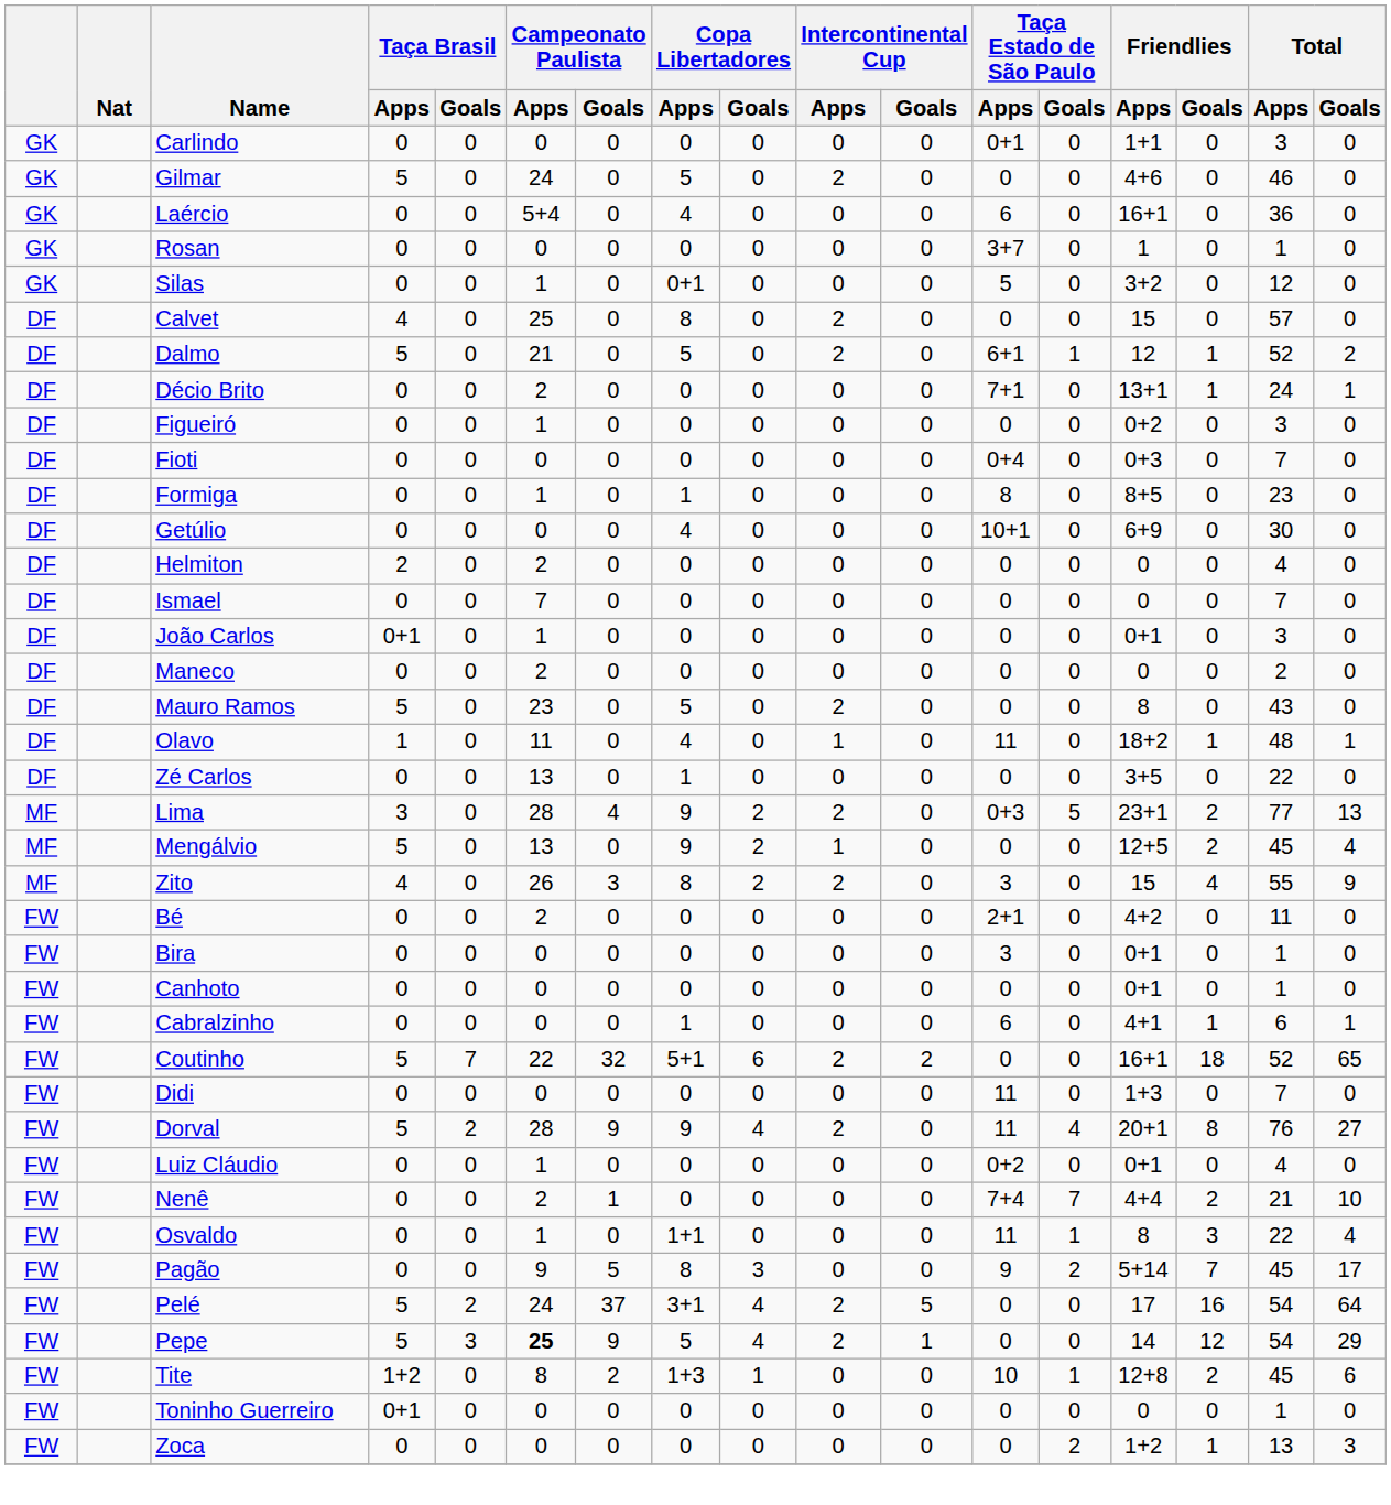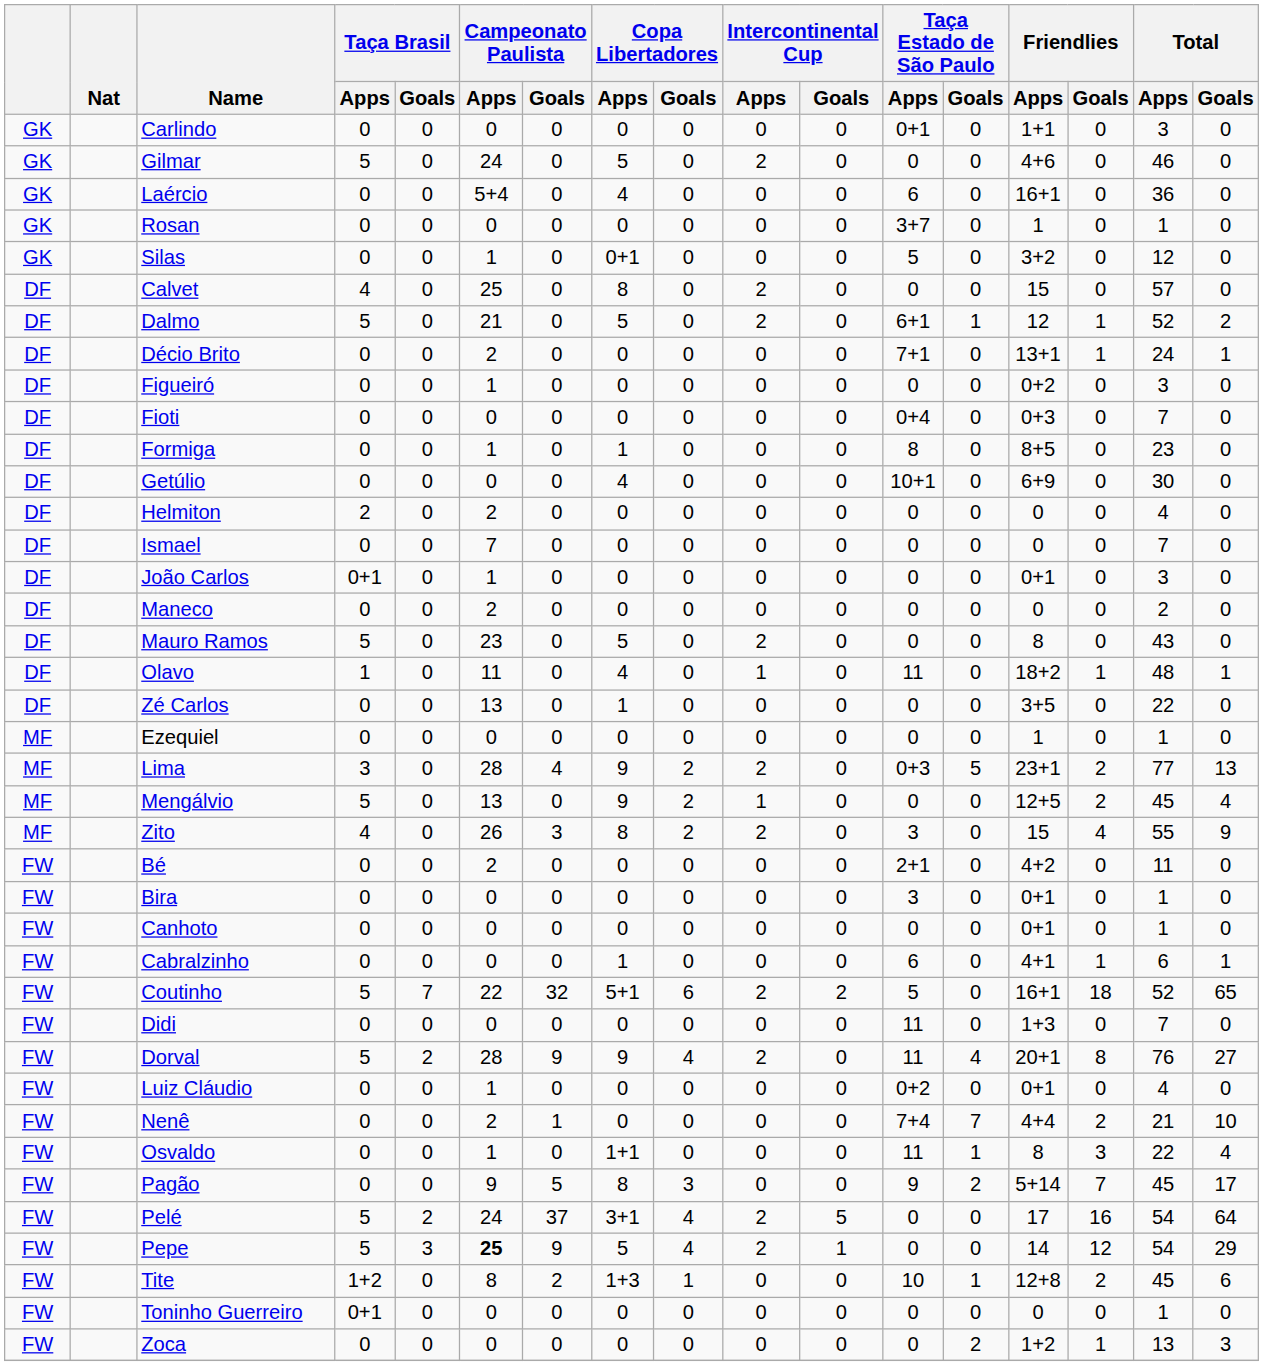+ row: MF | Ezequiel | 0 | 0 | 0 | 0 | 0 | 0 | 0 | 0 | 0 | 0 | 1 | 0 | 1 | 0
Coutinho | Taça Estado de São Paulo / Apps: 0 -> 5
